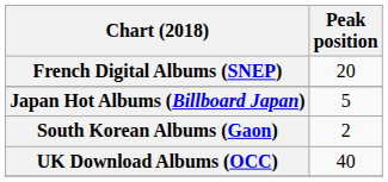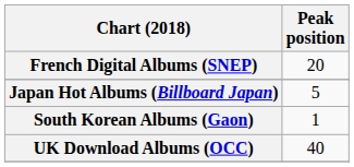South Korean Albums (Gaon) | Peak position: 2 -> 1
